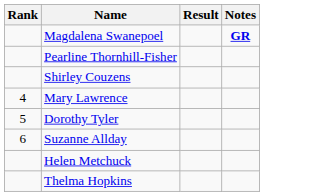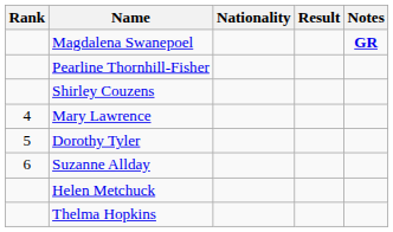+ column: Nationality
